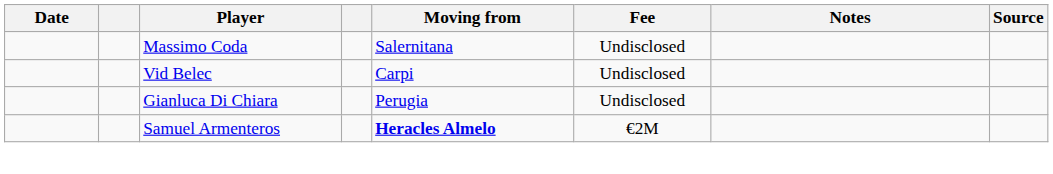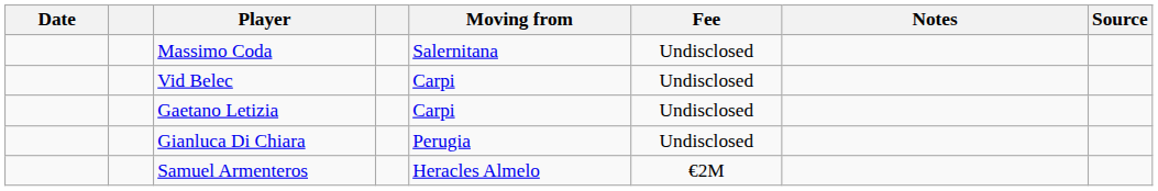+ row: Gaetano Letizia | Carpi | Undisclosed
Samuel Armenteros | Moving from: bold -> normal
